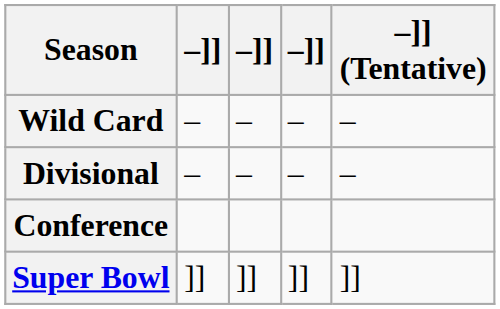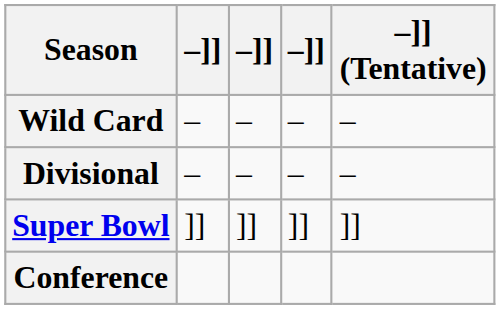rows swapped: Conference <-> Super Bowl
